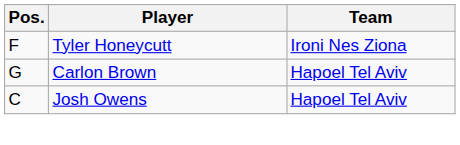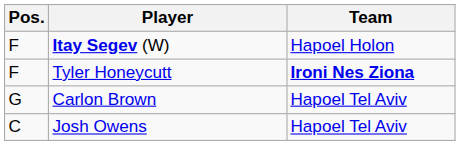+ row: F | Itay Segev (W) | Hapoel Holon
Tyler Honeycutt | Team: normal -> bold
